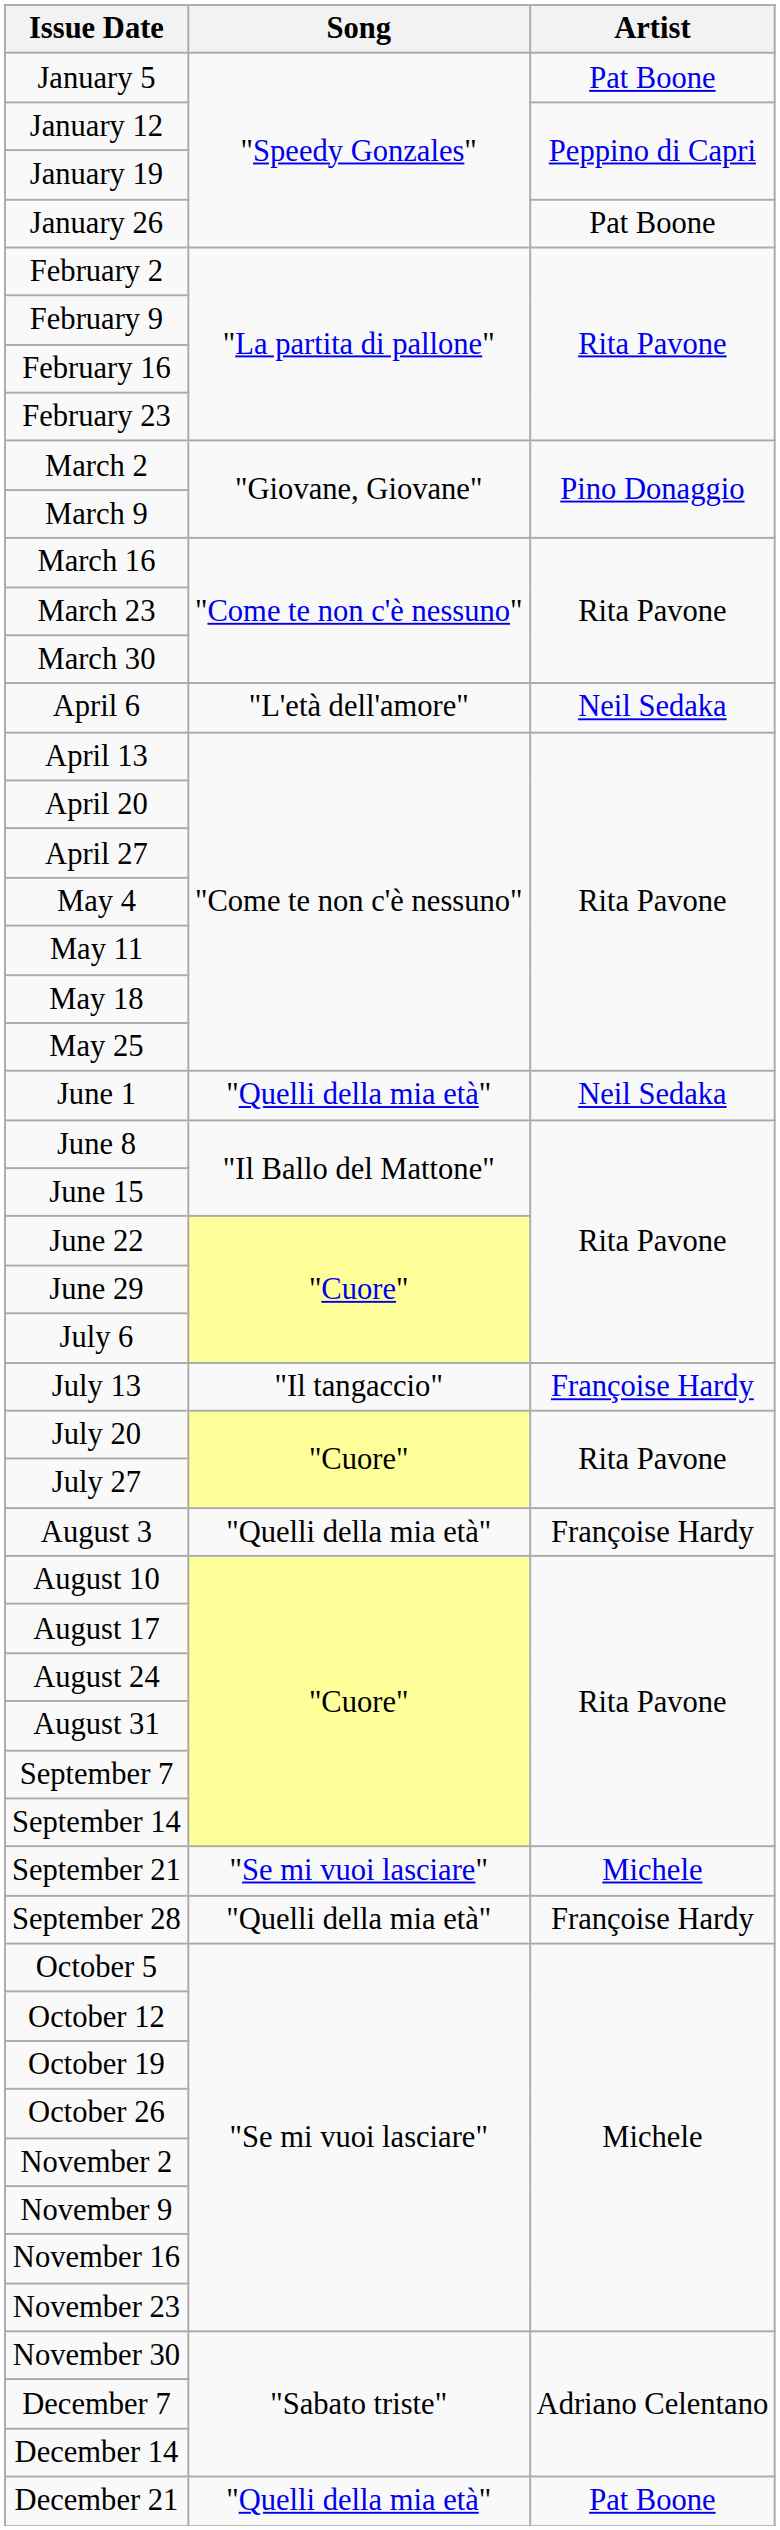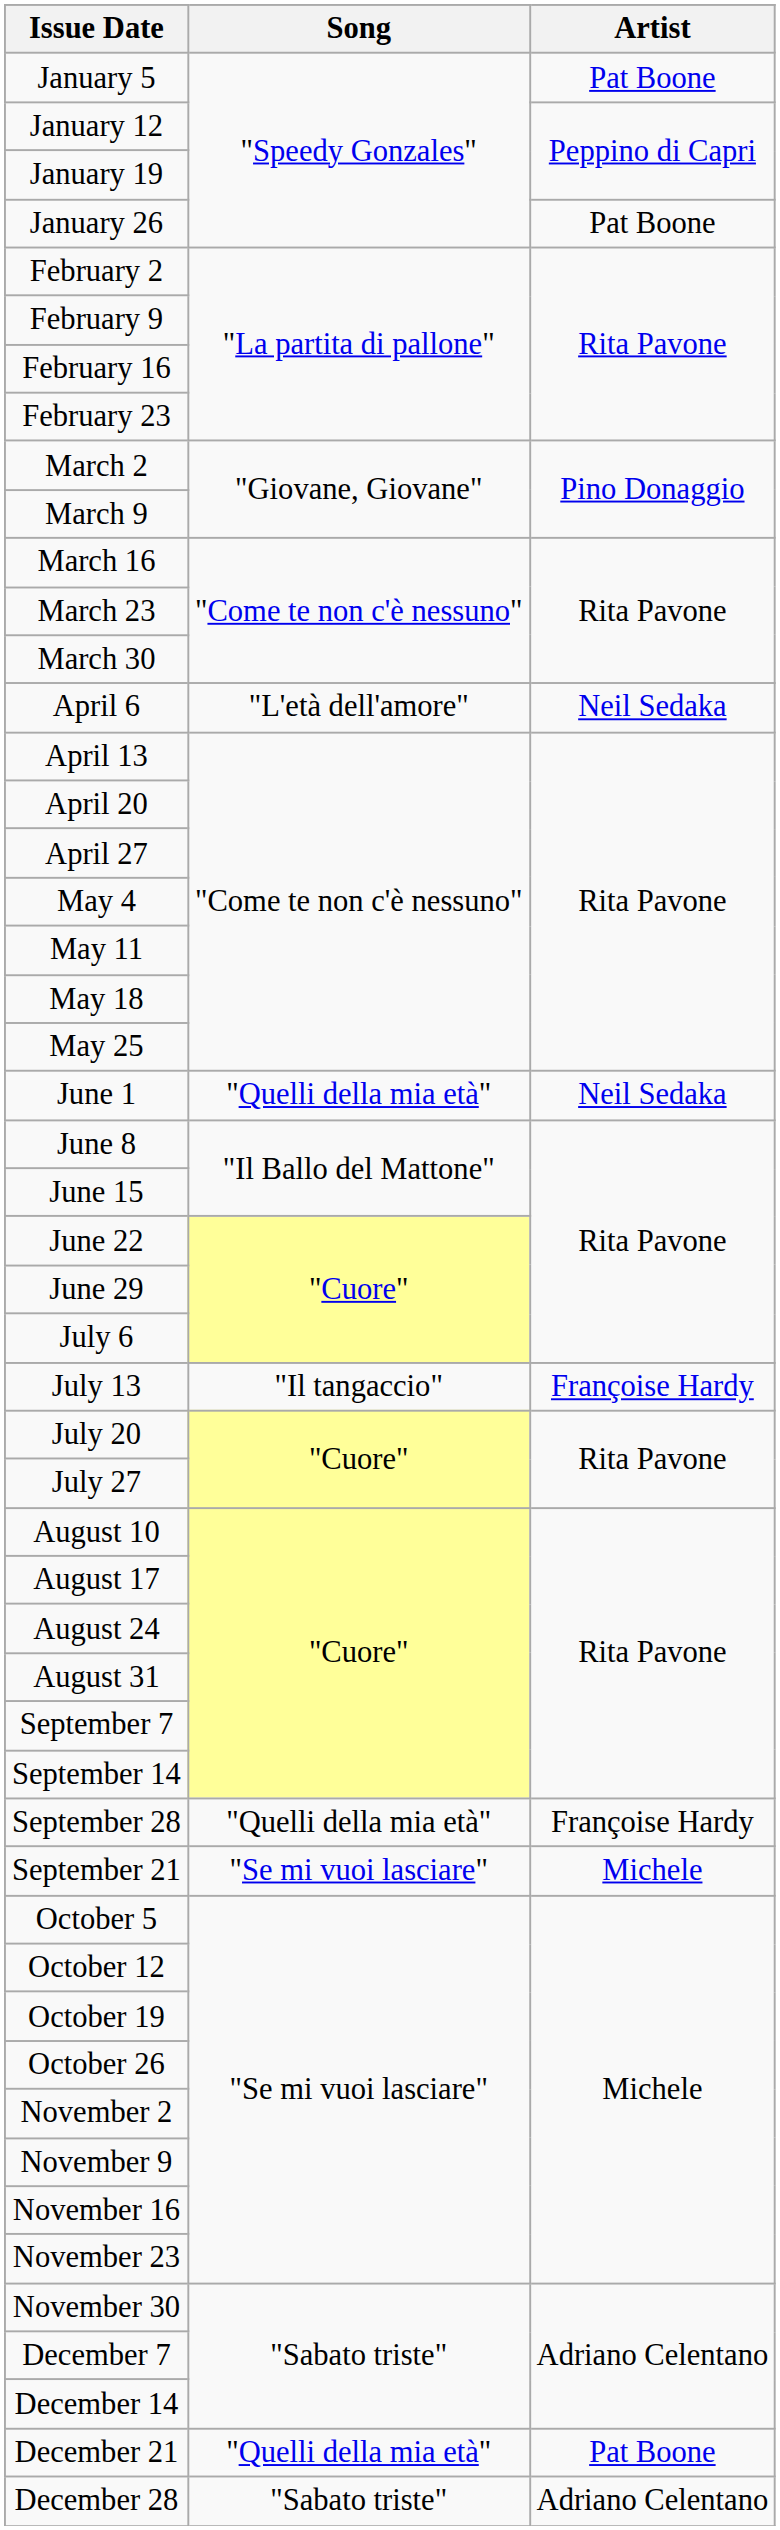- row: August 3 | "Quelli della mia età" | Françoise Hardy
rows swapped: September 21 <-> September 28
+ row: December 28 | "Sabato triste" | Adriano Celentano
